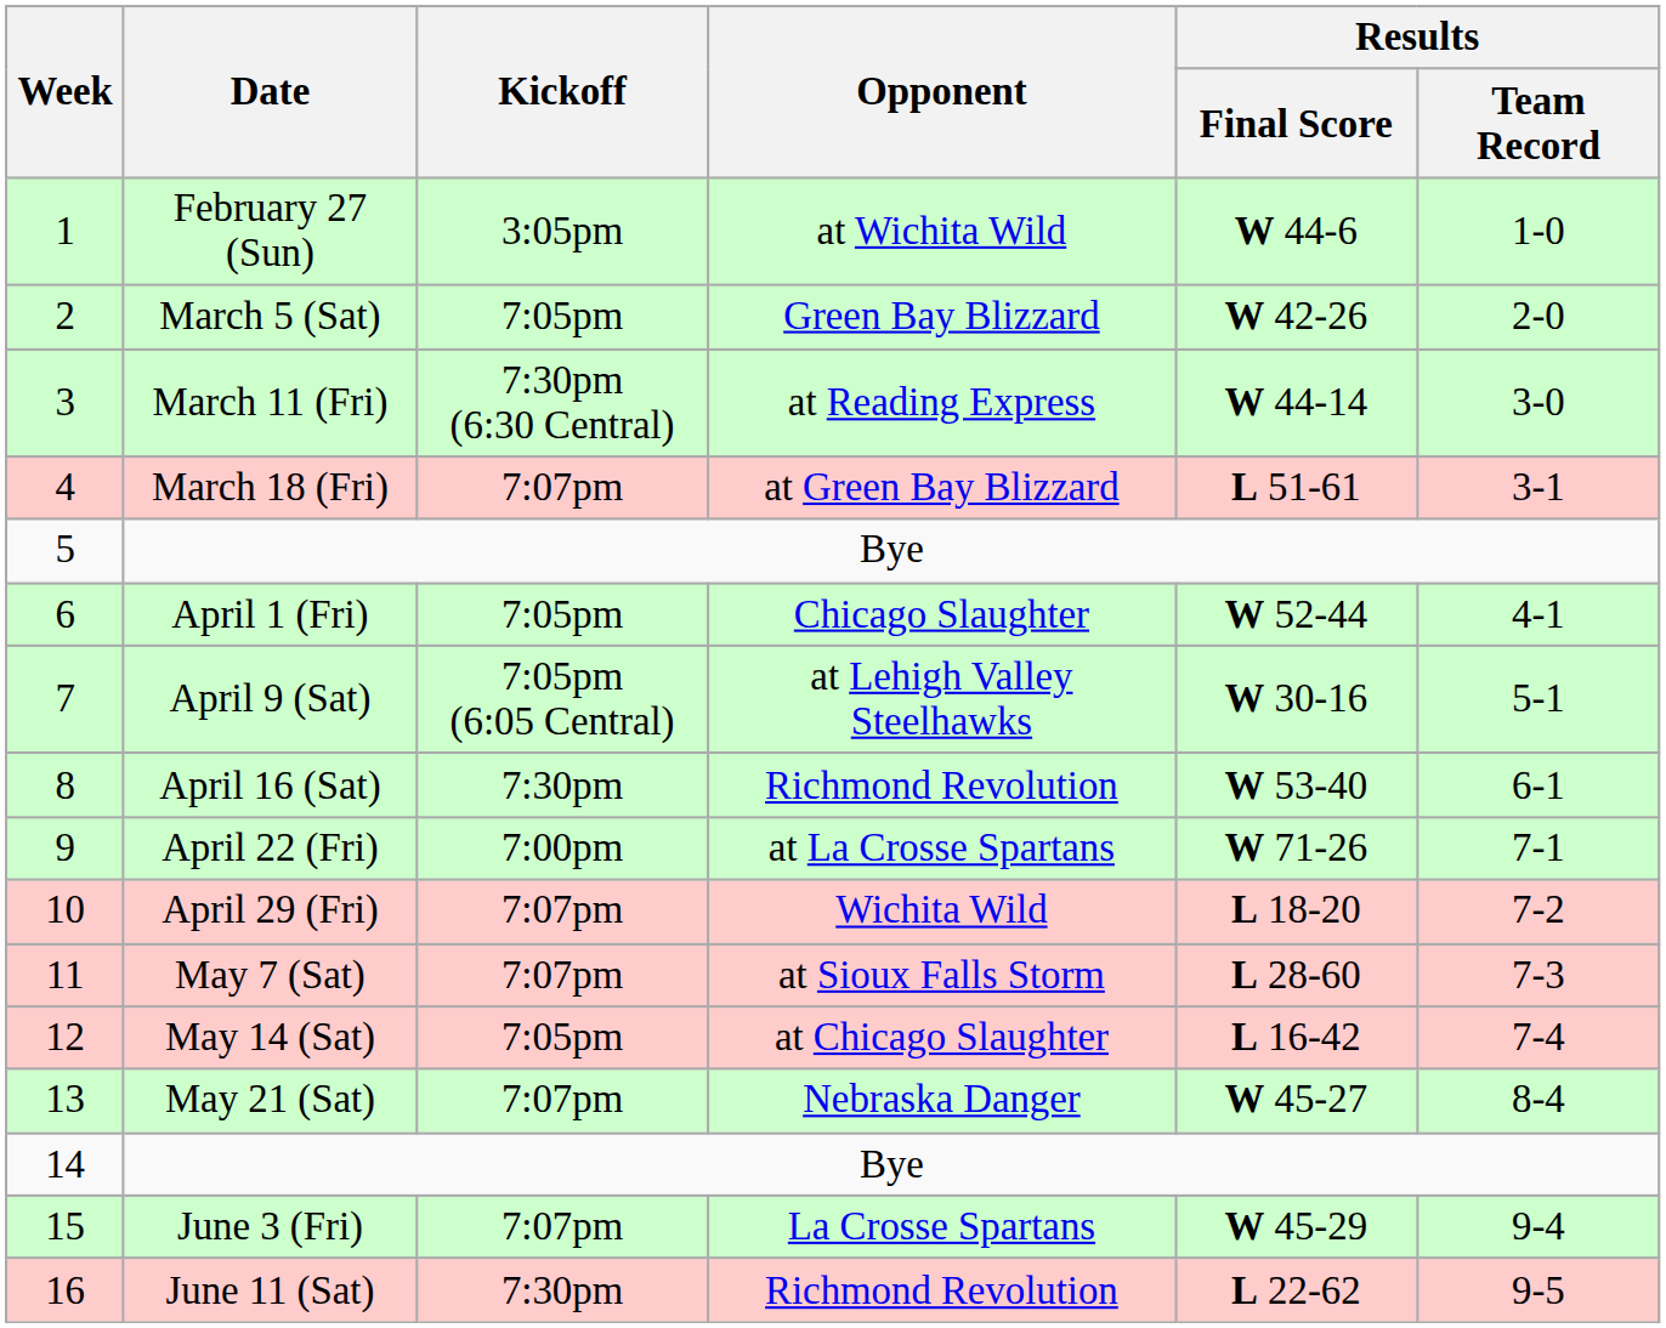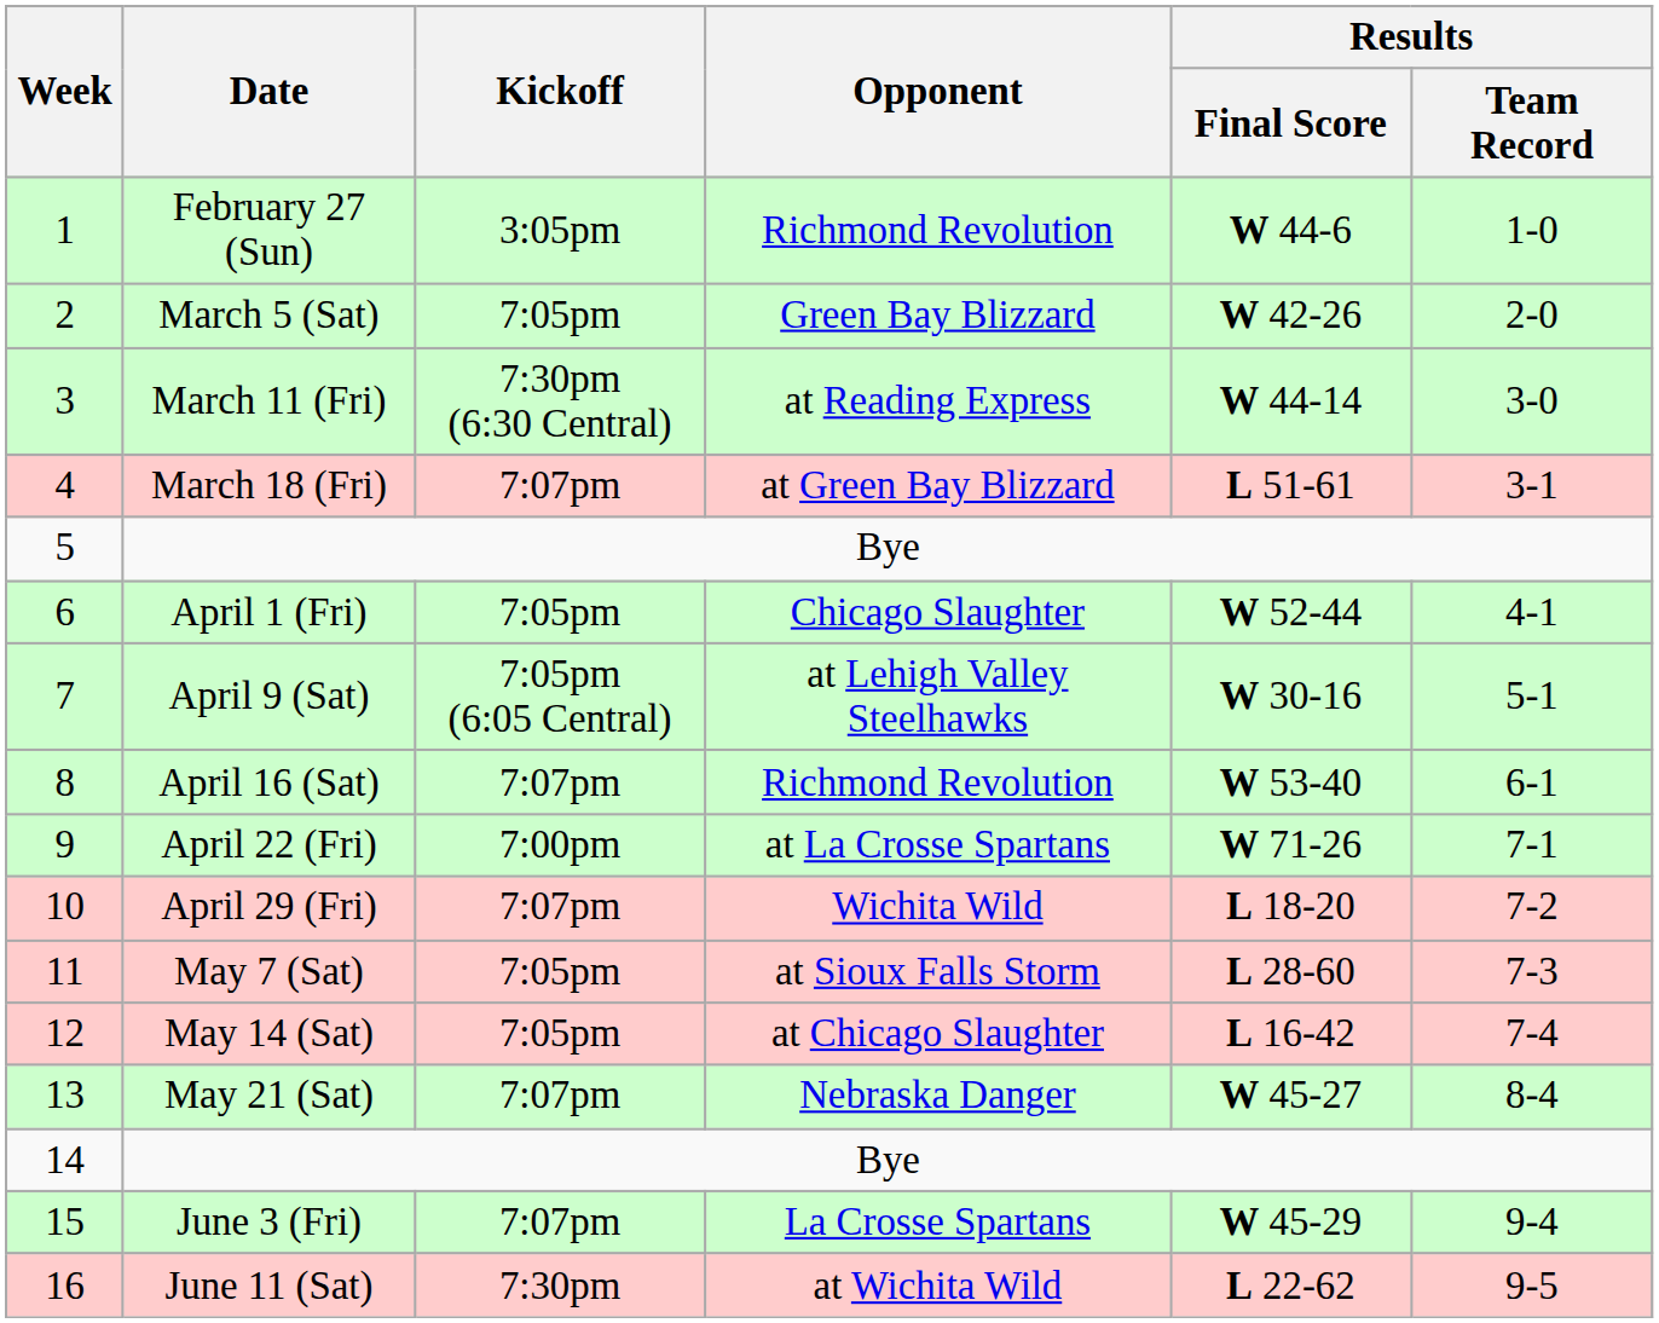February 27 (Sun) | Opponent: at Wichita Wild -> Richmond Revolution
April 16 (Sat) | Kickoff: 7:30pm -> 7:07pm
May 7 (Sat) | Kickoff: 7:07pm -> 7:05pm
June 11 (Sat) | Opponent: Richmond Revolution -> at Wichita Wild
